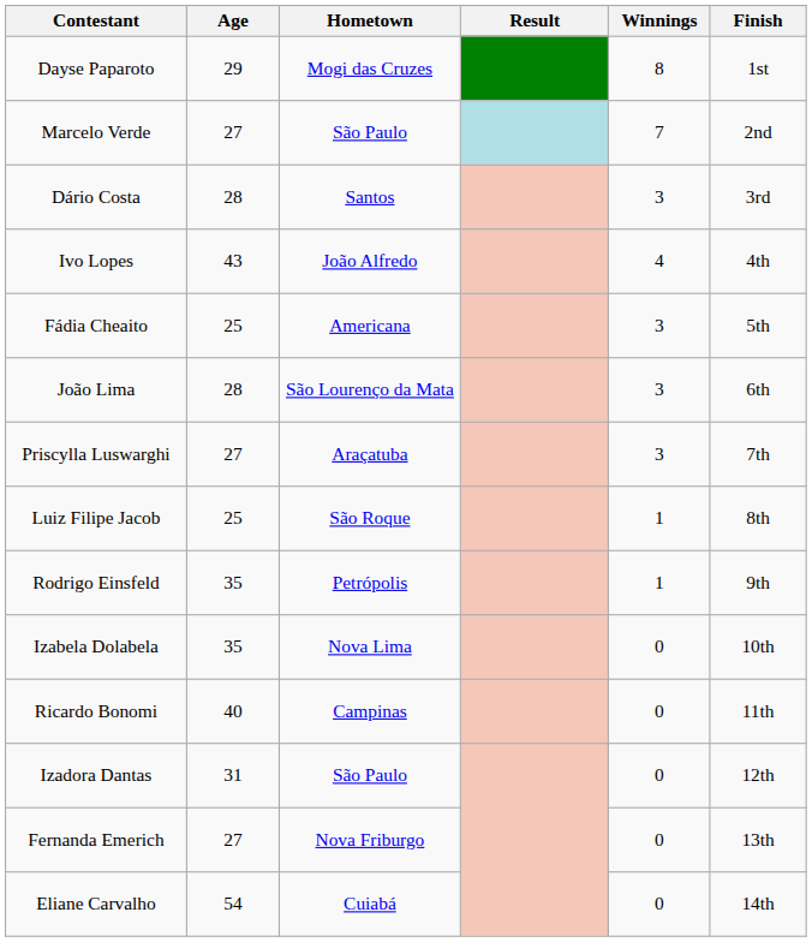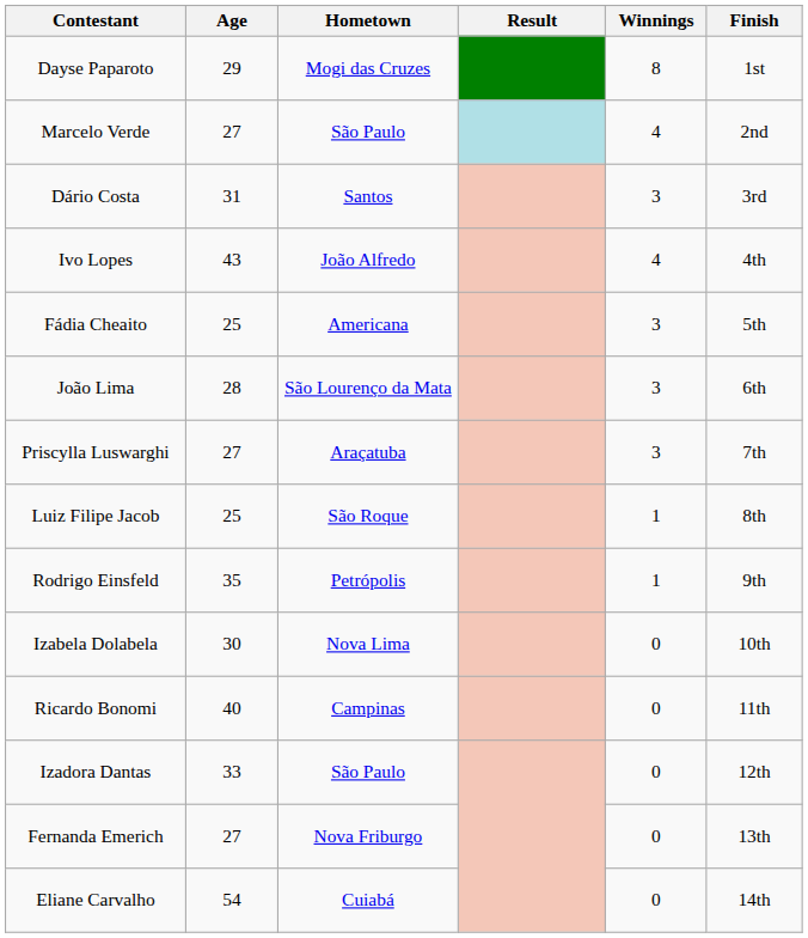Marcelo Verde | Winnings: 7 -> 4
Dário Costa | Age: 28 -> 31
Izabela Dolabela | Age: 35 -> 30
Izadora Dantas | Age: 31 -> 33
